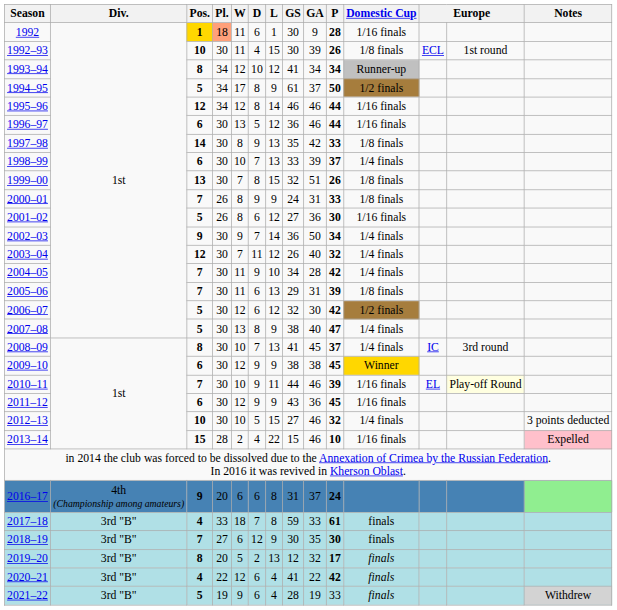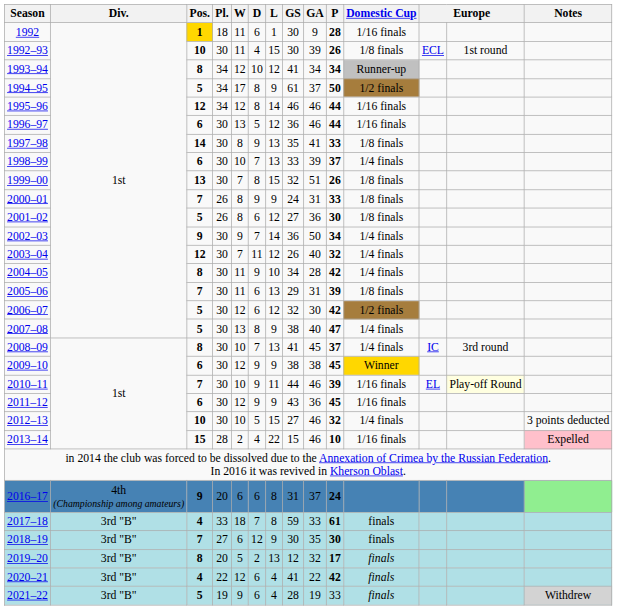1992 | Pl.: lightsalmon background -> no background
1997–98 | GA: 42 -> 41
2001–02 | Domestic Cup: 1/16 finals -> 1/8 finals
2004–05 | Pos.: 7 -> 8
